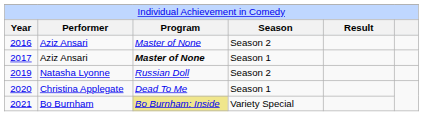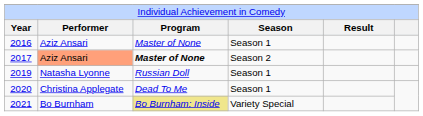2016 | column 4: Season 2 -> Season 1
2017 | column 2: no background -> lightsalmon background
2017 | column 4: Season 1 -> Season 2
2019 | column 4: Season 2 -> Season 1
